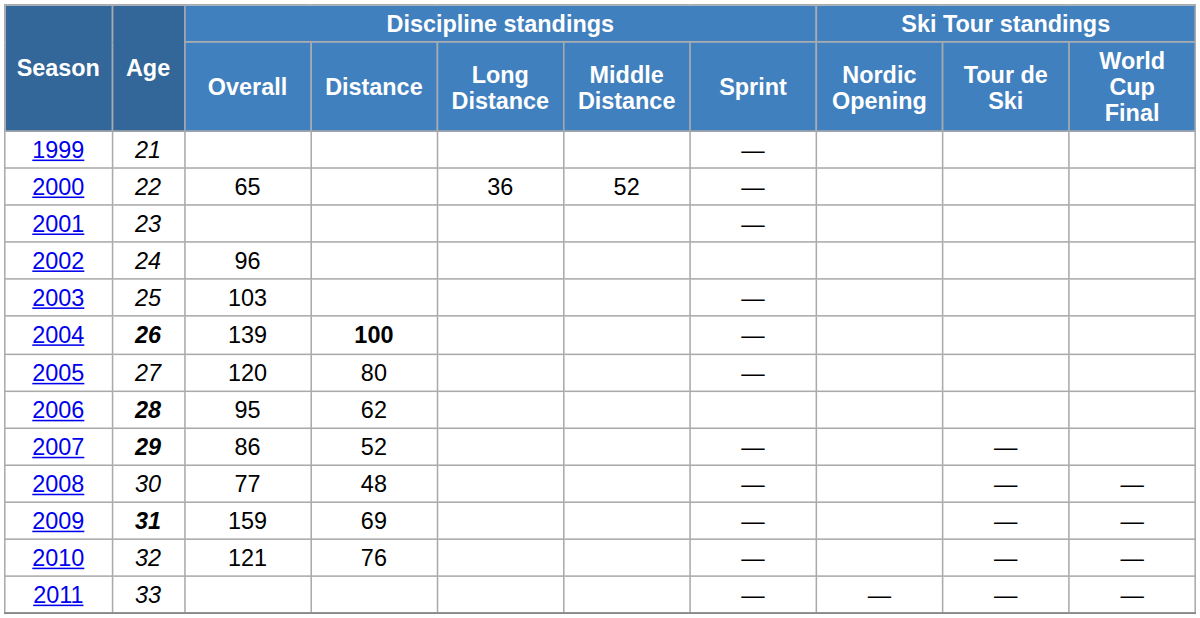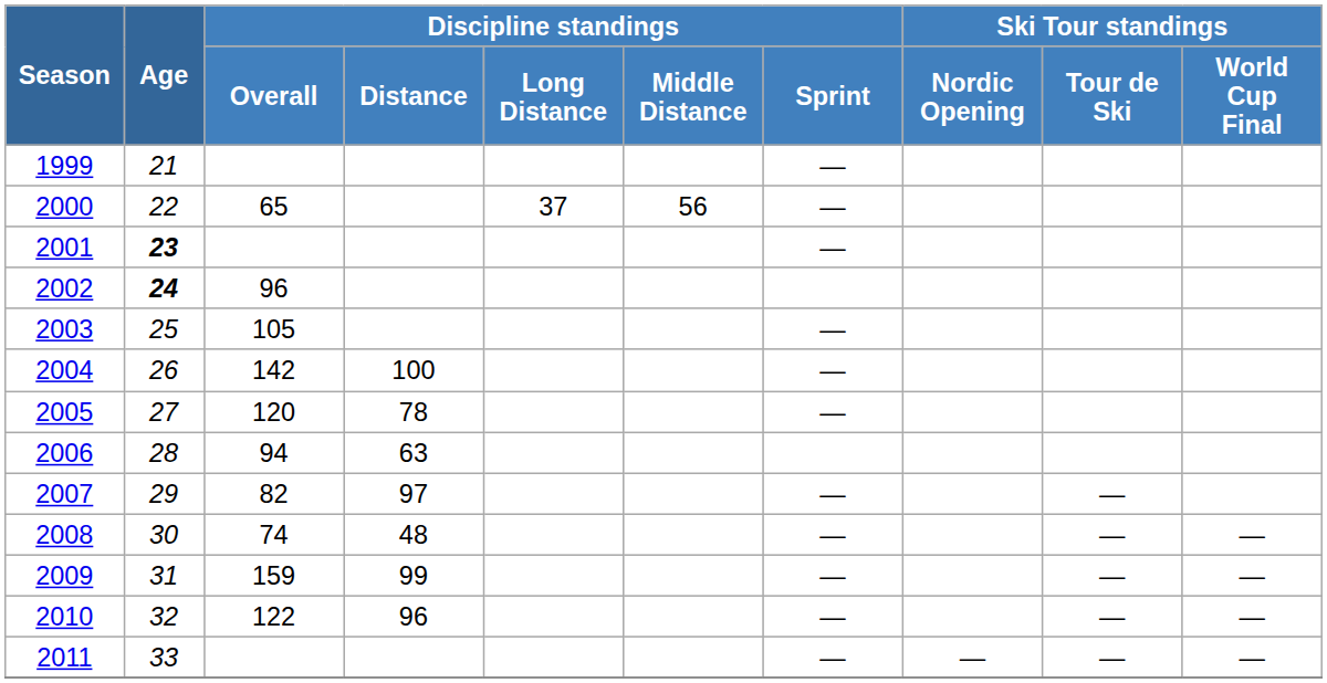2000 | Discipline standings / Long Distance: 36 -> 37
2000 | Discipline standings / Middle Distance: 52 -> 56
2001 | Age: normal -> bold
2002 | Age: normal -> bold
2003 | Discipline standings / Overall: 103 -> 105
2004 | Age: bold -> normal
2004 | Discipline standings / Overall: 139 -> 142
2004 | Discipline standings / Distance: bold -> normal
2005 | Discipline standings / Distance: 80 -> 78
2006 | Age: bold -> normal
2006 | Discipline standings / Overall: 95 -> 94
2006 | Discipline standings / Distance: 62 -> 63
2007 | Age: bold -> normal
2007 | Discipline standings / Overall: 86 -> 82
2007 | Discipline standings / Distance: 52 -> 97
2008 | Discipline standings / Overall: 77 -> 74
2009 | Age: bold -> normal
2009 | Discipline standings / Distance: 69 -> 99
2010 | Discipline standings / Overall: 121 -> 122
2010 | Discipline standings / Distance: 76 -> 96
